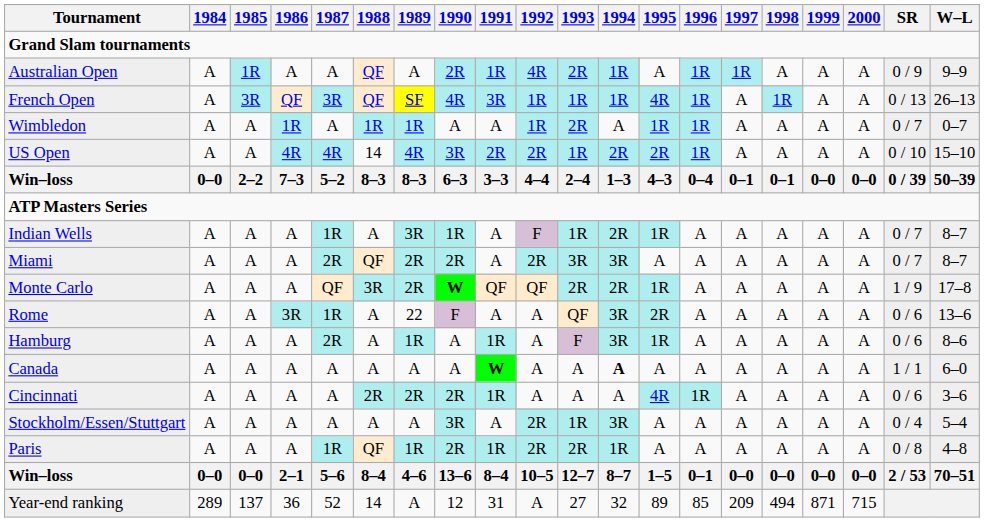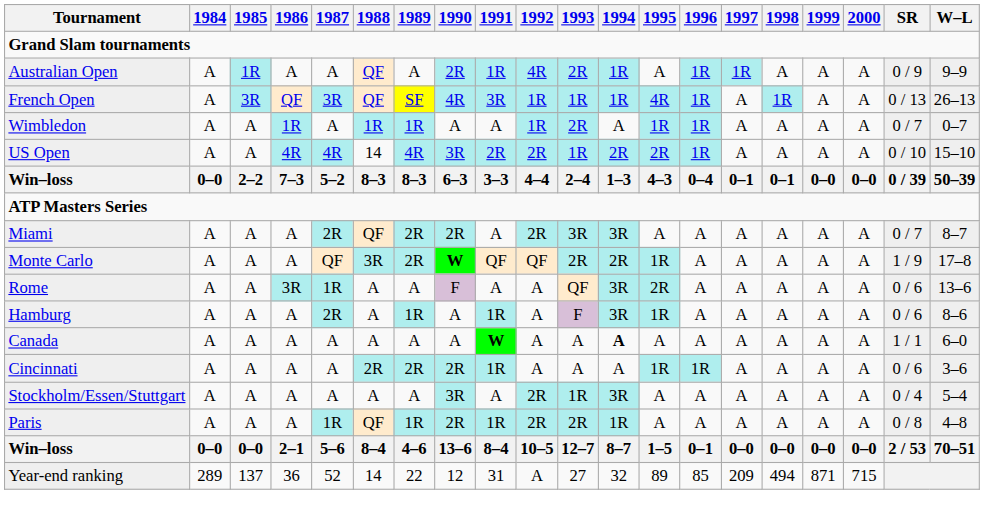- row: Indian Wells | A | A | A | 1R | A | 3R | 1R | A | F | 1R | 2R | 1R | A | A | A | A | A | 0 / 7 | 8–7
Rome | 1989: 22 -> A
Cincinnati | 1995: 4R -> 1R
Year-end ranking | 1989: A -> 22
